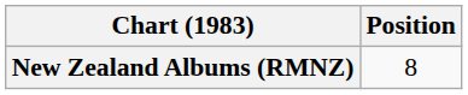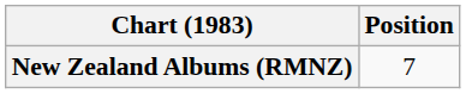New Zealand Albums (RMNZ) | Position: 8 -> 7
